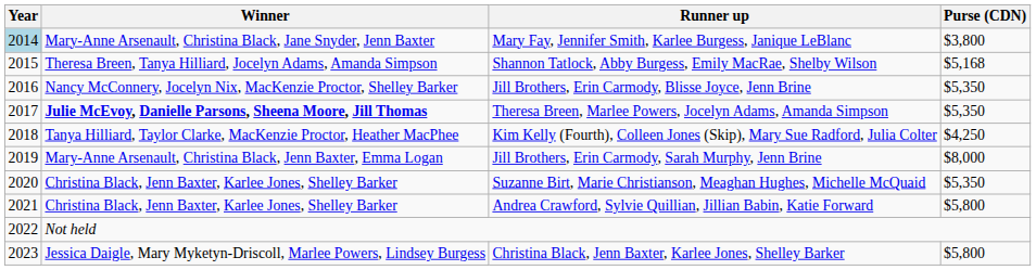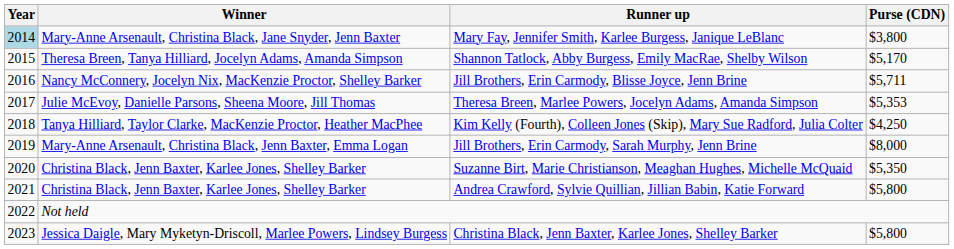Shannon Tatlock, Abby Burgess, Emily MacRae, Shelby Wilson | Purse (CDN): $5,168 -> $5,170
Jill Brothers, Erin Carmody, Blisse Joyce, Jenn Brine | Purse (CDN): $5,350 -> $5,711
Theresa Breen, Marlee Powers, Jocelyn Adams, Amanda Simpson | Winner: bold -> normal
Theresa Breen, Marlee Powers, Jocelyn Adams, Amanda Simpson | Purse (CDN): $5,350 -> $5,353
